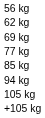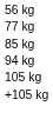- row: 62 kg
- row: 69 kg
